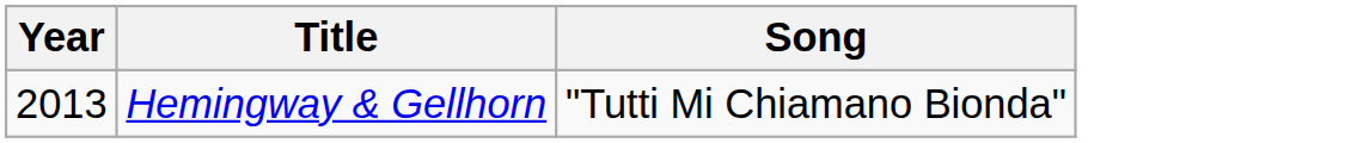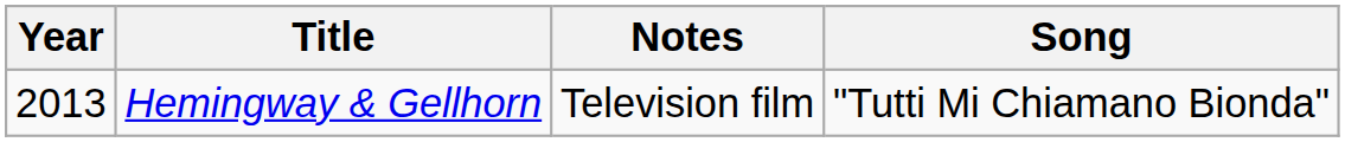+ column: Notes | Television film
